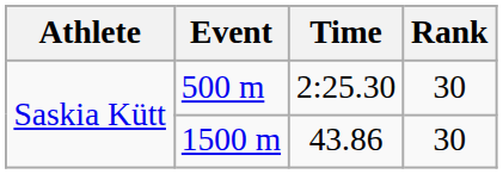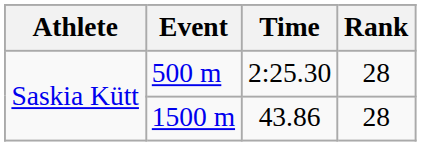500 m | Rank: 30 -> 28
1500 m | Rank: 30 -> 28
